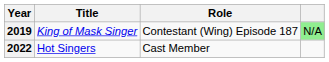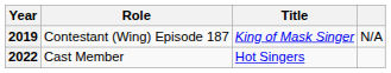columns swapped: Title <-> Role
2019 | column 4: lightgreen background -> no background
